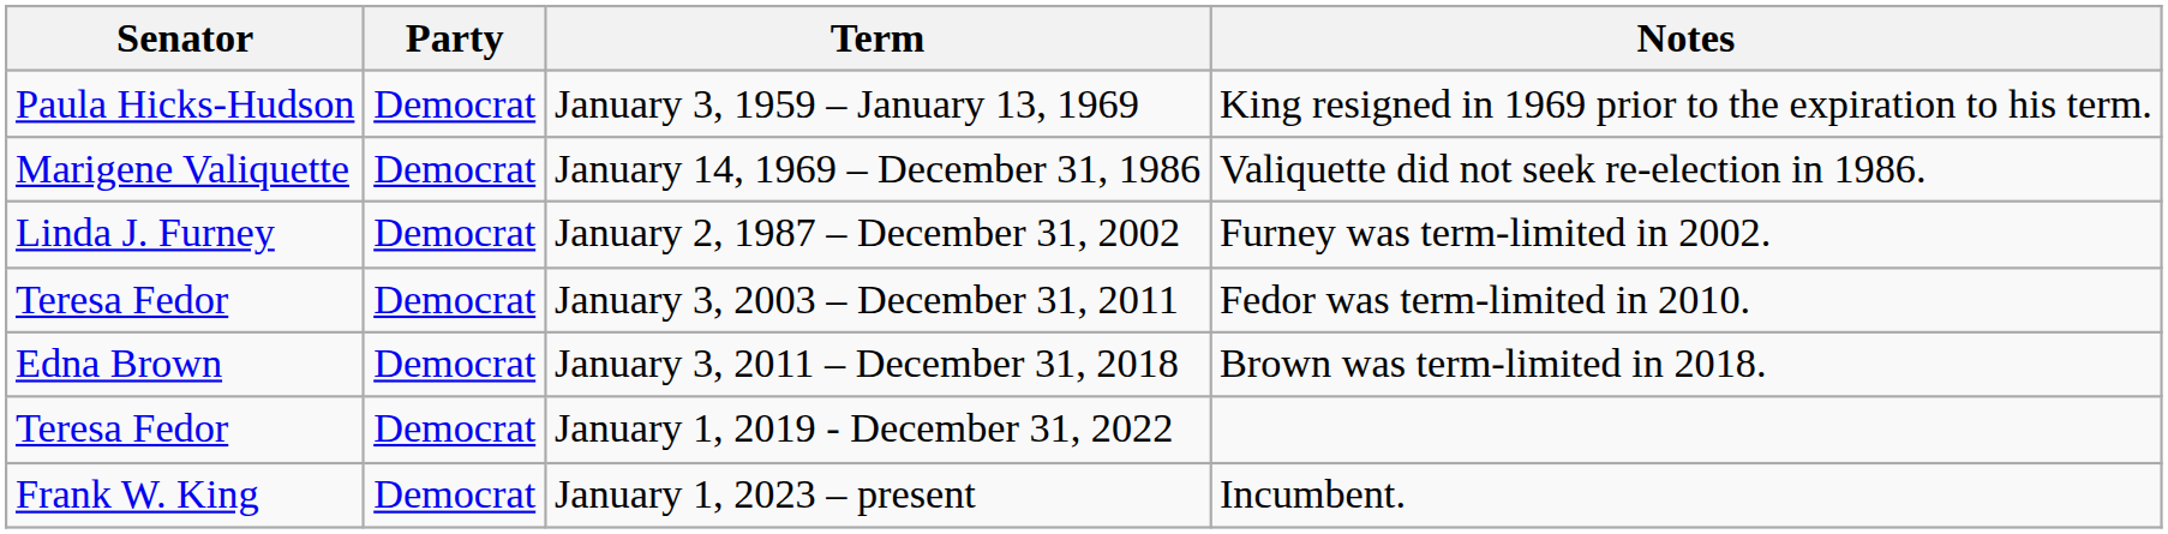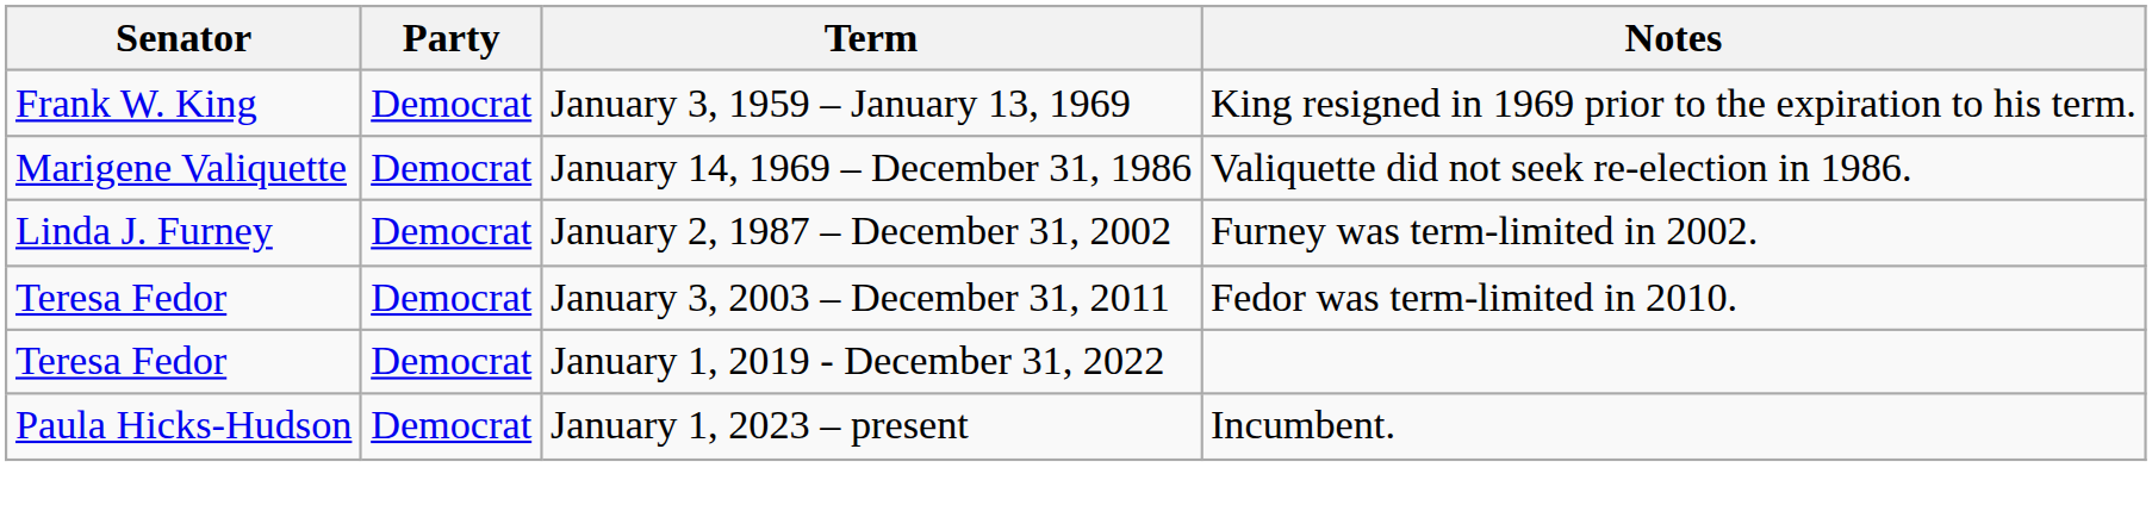January 3, 1959 – January 13, 1969 | Senator: Paula Hicks-Hudson -> Frank W. King
- row: Edna Brown | Democrat | January 3, 2011 – December 31, 2018 | Brown was term-limited in 2018.
January 1, 2023 – present | Senator: Frank W. King -> Paula Hicks-Hudson
